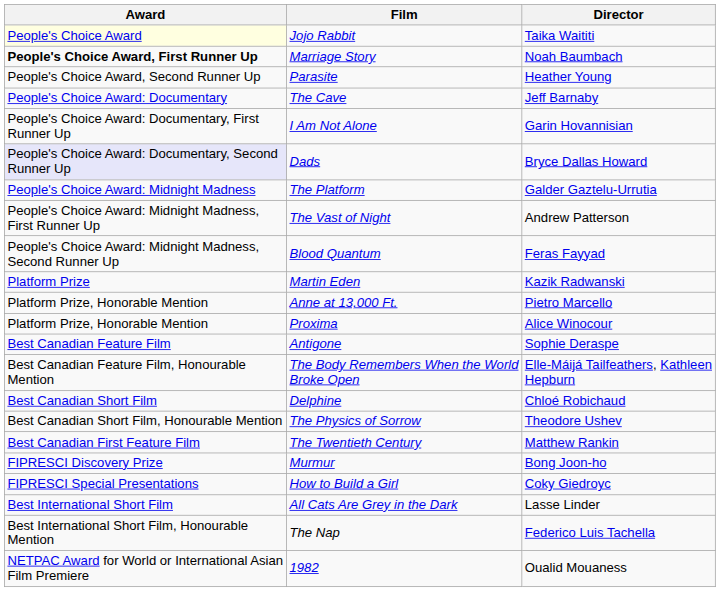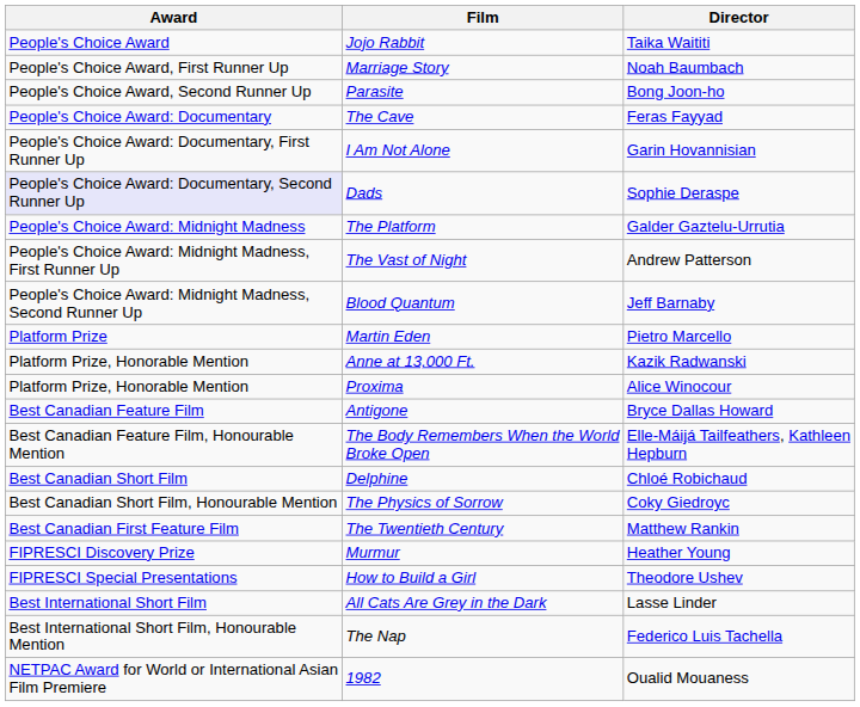Jojo Rabbit | Award: lightyellow background -> no background
Marriage Story | Award: bold -> normal
Parasite | Director: Heather Young -> Bong Joon-ho
The Cave | Director: Jeff Barnaby -> Feras Fayyad
Dads | Director: Bryce Dallas Howard -> Sophie Deraspe
Blood Quantum | Director: Feras Fayyad -> Jeff Barnaby
Martin Eden | Director: Kazik Radwanski -> Pietro Marcello
Anne at 13,000 Ft. | Director: Pietro Marcello -> Kazik Radwanski
Antigone | Director: Sophie Deraspe -> Bryce Dallas Howard
The Physics of Sorrow | Director: Theodore Ushev -> Coky Giedroyc
Murmur | Director: Bong Joon-ho -> Heather Young
How to Build a Girl | Director: Coky Giedroyc -> Theodore Ushev
